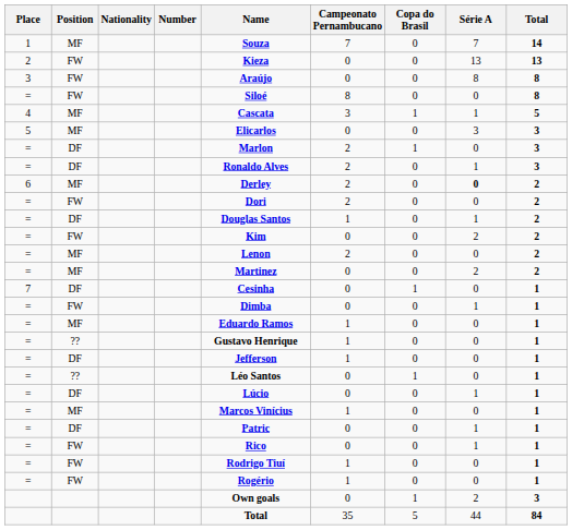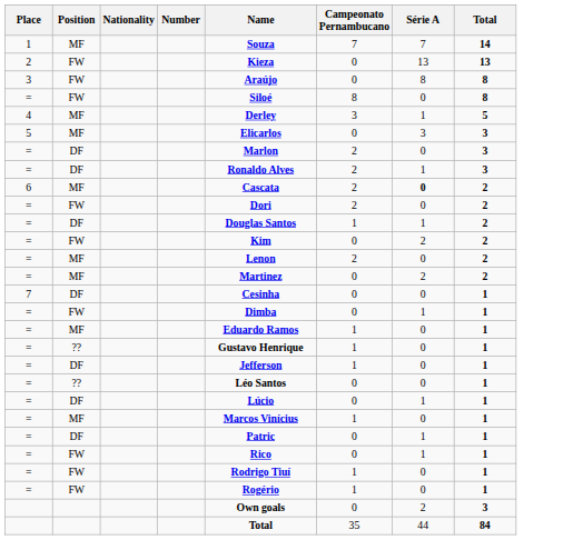- column: Copa do Brasil | 0 | 0 | 0 | 0 | 1 | 0 | 1 | 0 | 0 | 0 | 0 | 0 | 0 | 0 | 1 | 0 | 0 | 0 | 0 | 1 | 0 | 0 | 0 | 0 | 0 | 0 | 1 | 5
4 | Name: Cascata -> Derley
6 | Name: Derley -> Cascata
